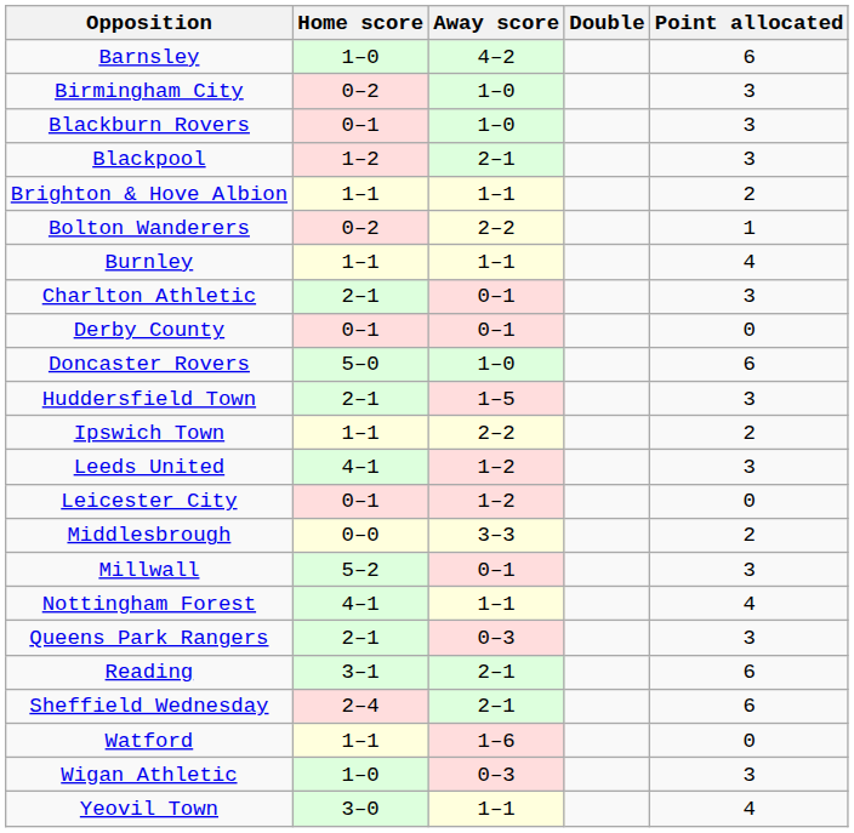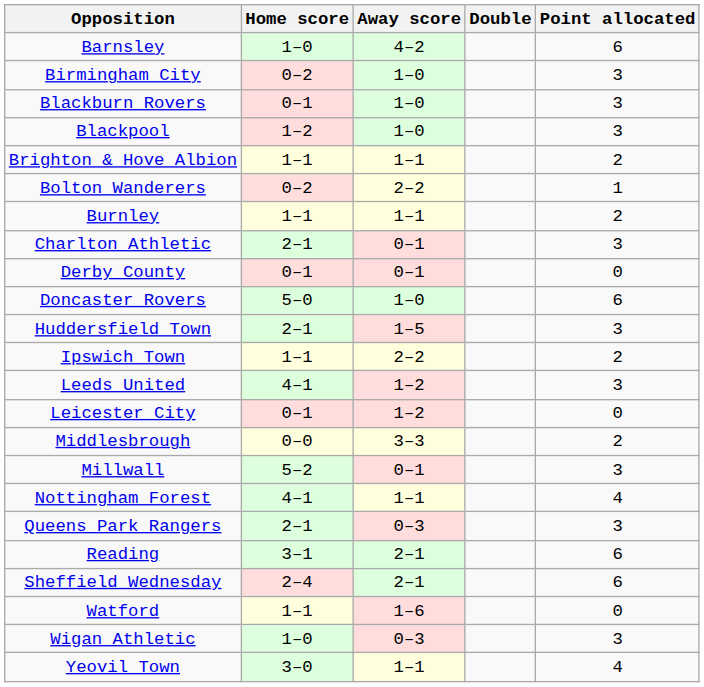Blackpool | Away score: 2–1 -> 1–0
Burnley | Point allocated: 4 -> 2
